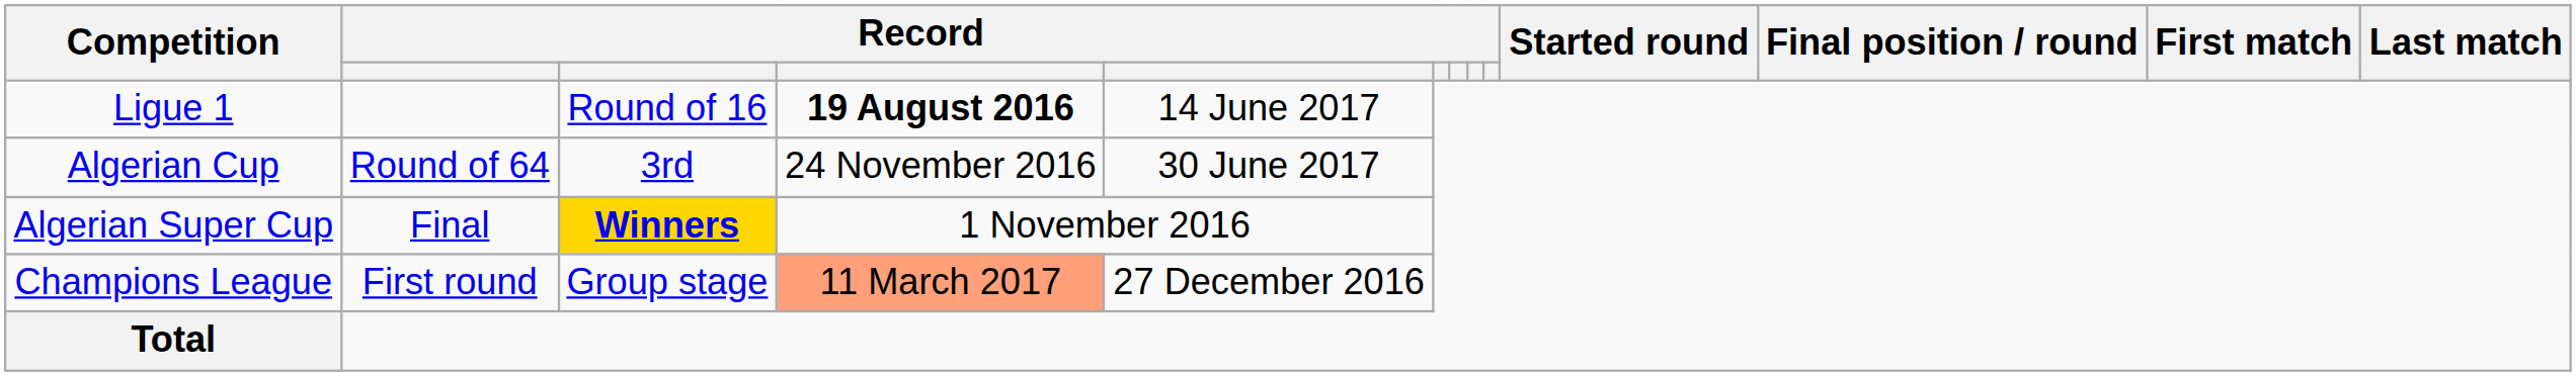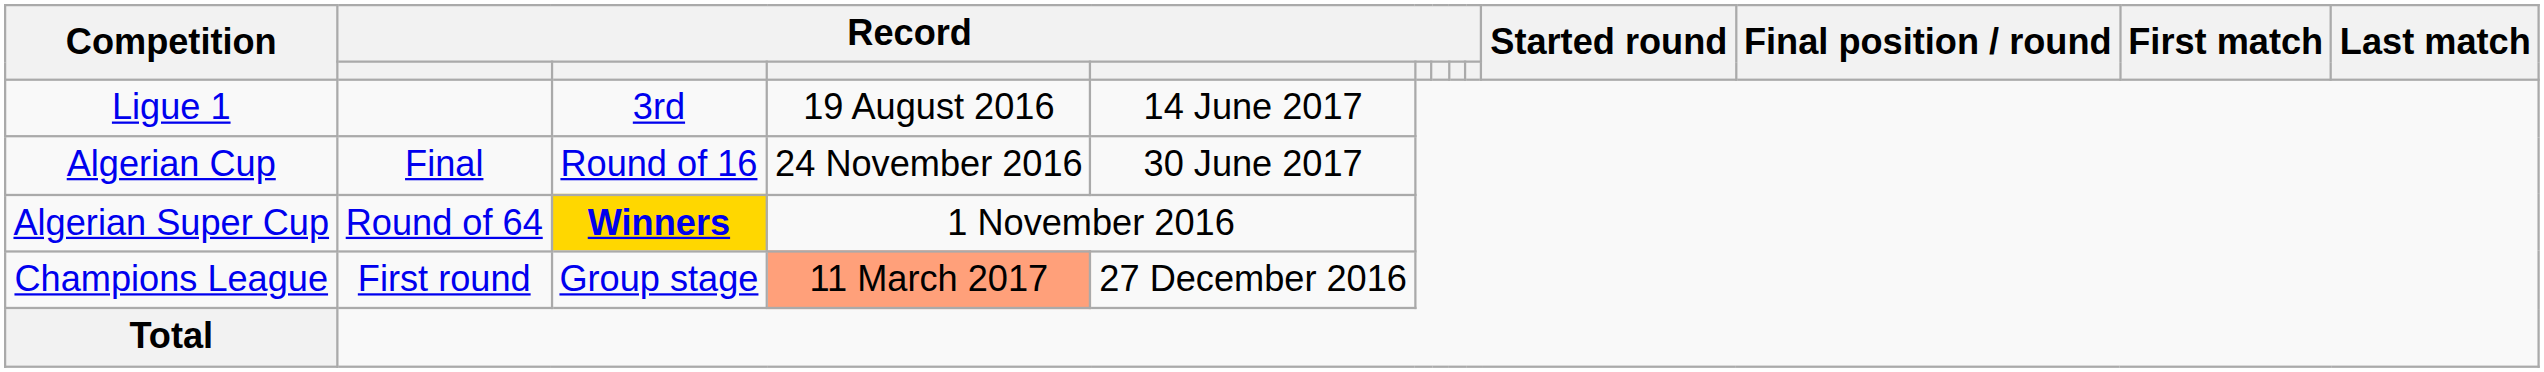Ligue 1 | column 3: Round of 16 -> 3rd
Ligue 1 | column 4: bold -> normal
Algerian Cup | column 2: Round of 64 -> Final
Algerian Cup | column 3: 3rd -> Round of 16
Algerian Super Cup | column 2: Final -> Round of 64
